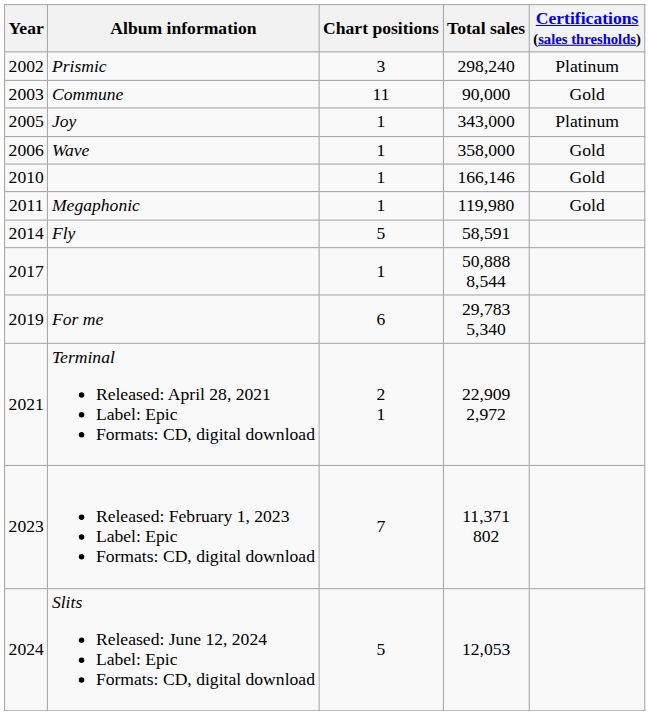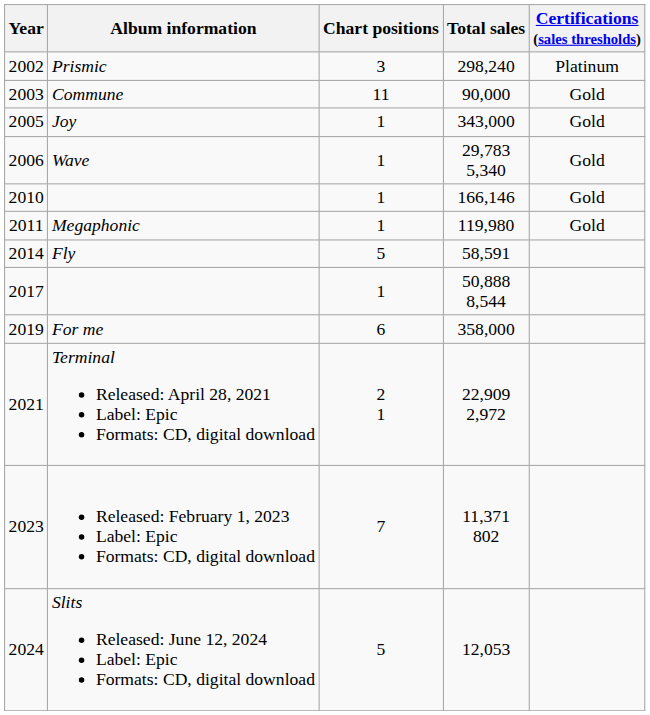Joy | Certifications (sales thresholds): Platinum -> Gold
Wave | Total sales: 358,000 -> 29,783 5,340
For me | Total sales: 29,783 5,340 -> 358,000
